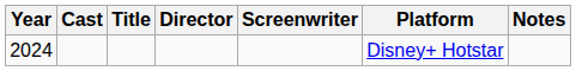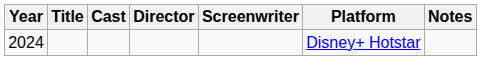columns swapped: Title <-> Cast
